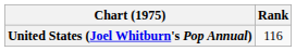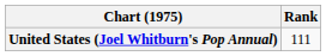United States (Joel Whitburn's Pop Annual) | Rank: 116 -> 111
